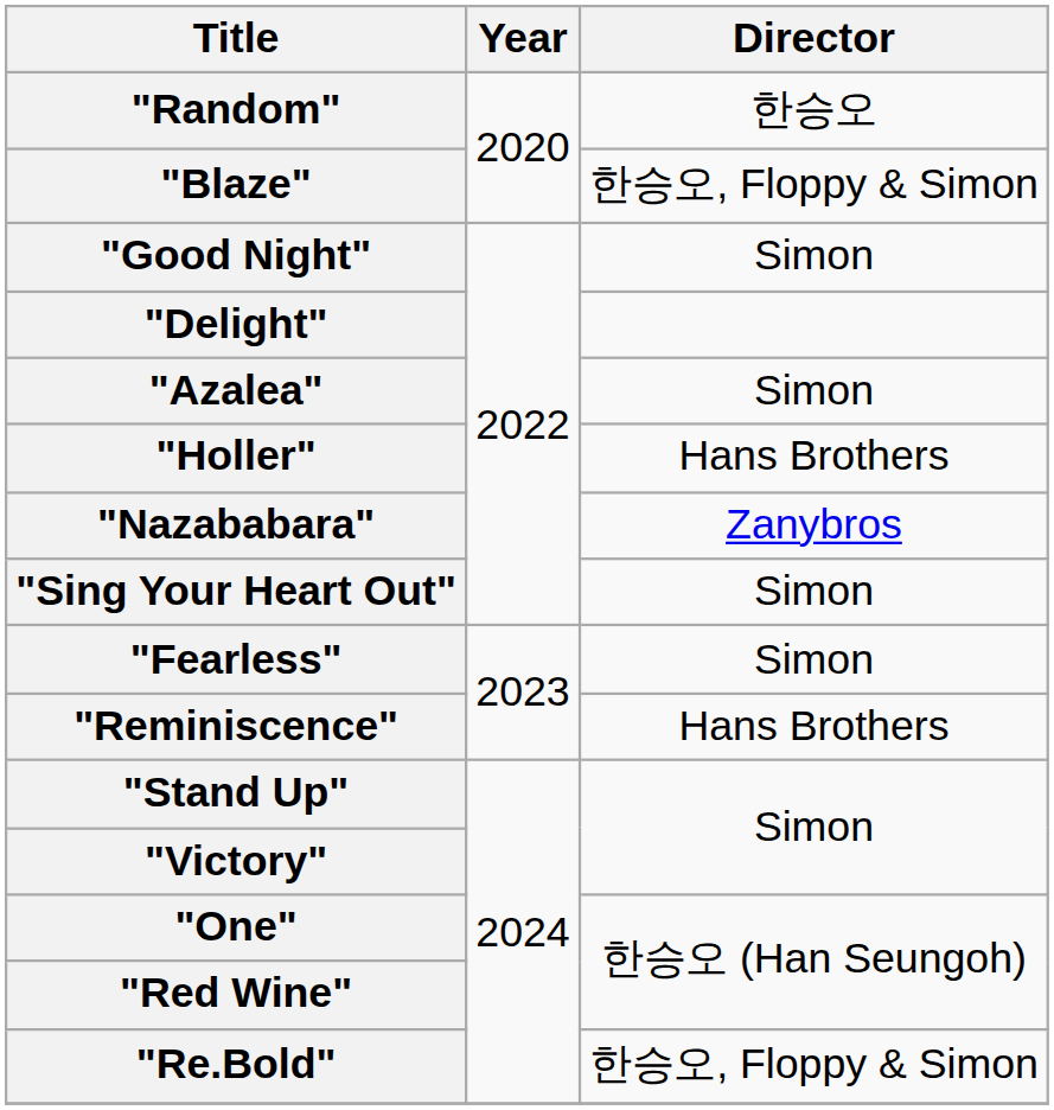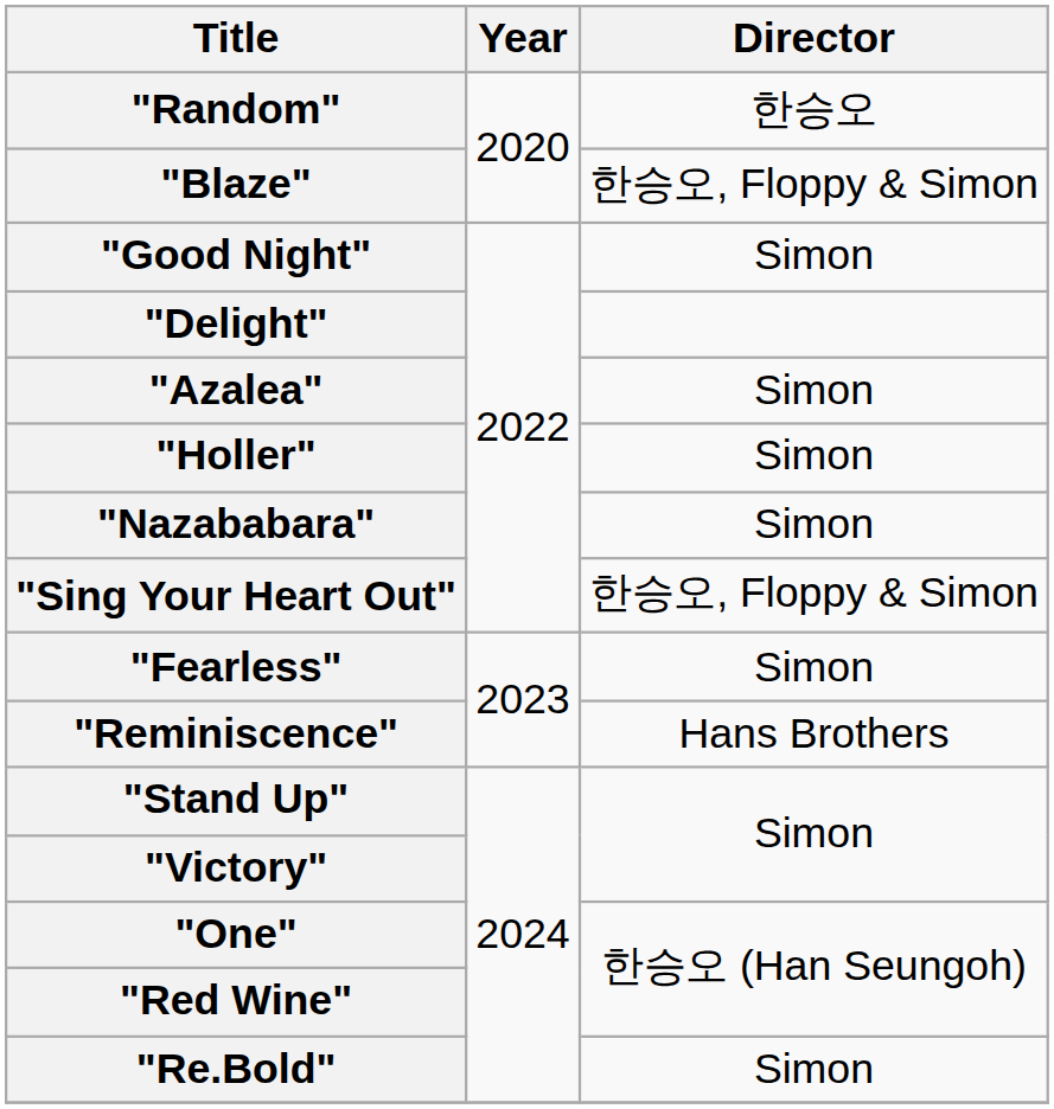"Holler" | Director: Hans Brothers -> Simon
"Nazababara" | Director: Zanybros -> Simon
"Sing Your Heart Out" | Director: Simon -> 한승오, Floppy & Simon
"Re.Bold" | Director: 한승오, Floppy & Simon -> Simon
